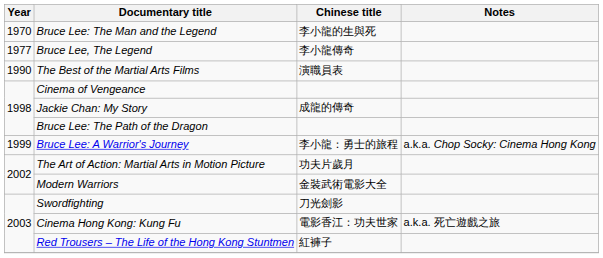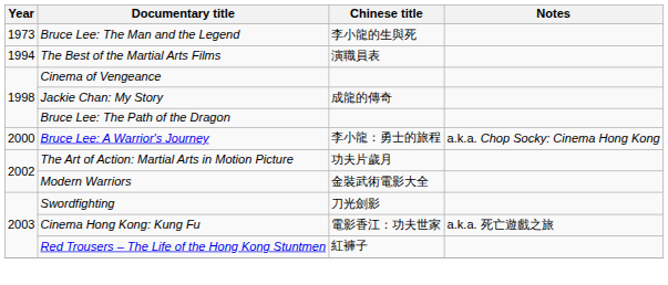Bruce Lee: The Man and the Legend | Year: 1970 -> 1973
- row: 1977 | Bruce Lee, The Legend | 李小龍傳奇
The Best of the Martial Arts Films | Year: 1990 -> 1994
Bruce Lee: A Warrior's Journey | Year: 1999 -> 2000
